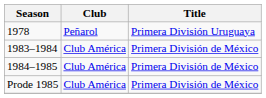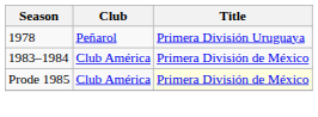- row: 1984–1985 | Club América | Primera División de México
Prode 1985 | Title: no background -> lightyellow background
